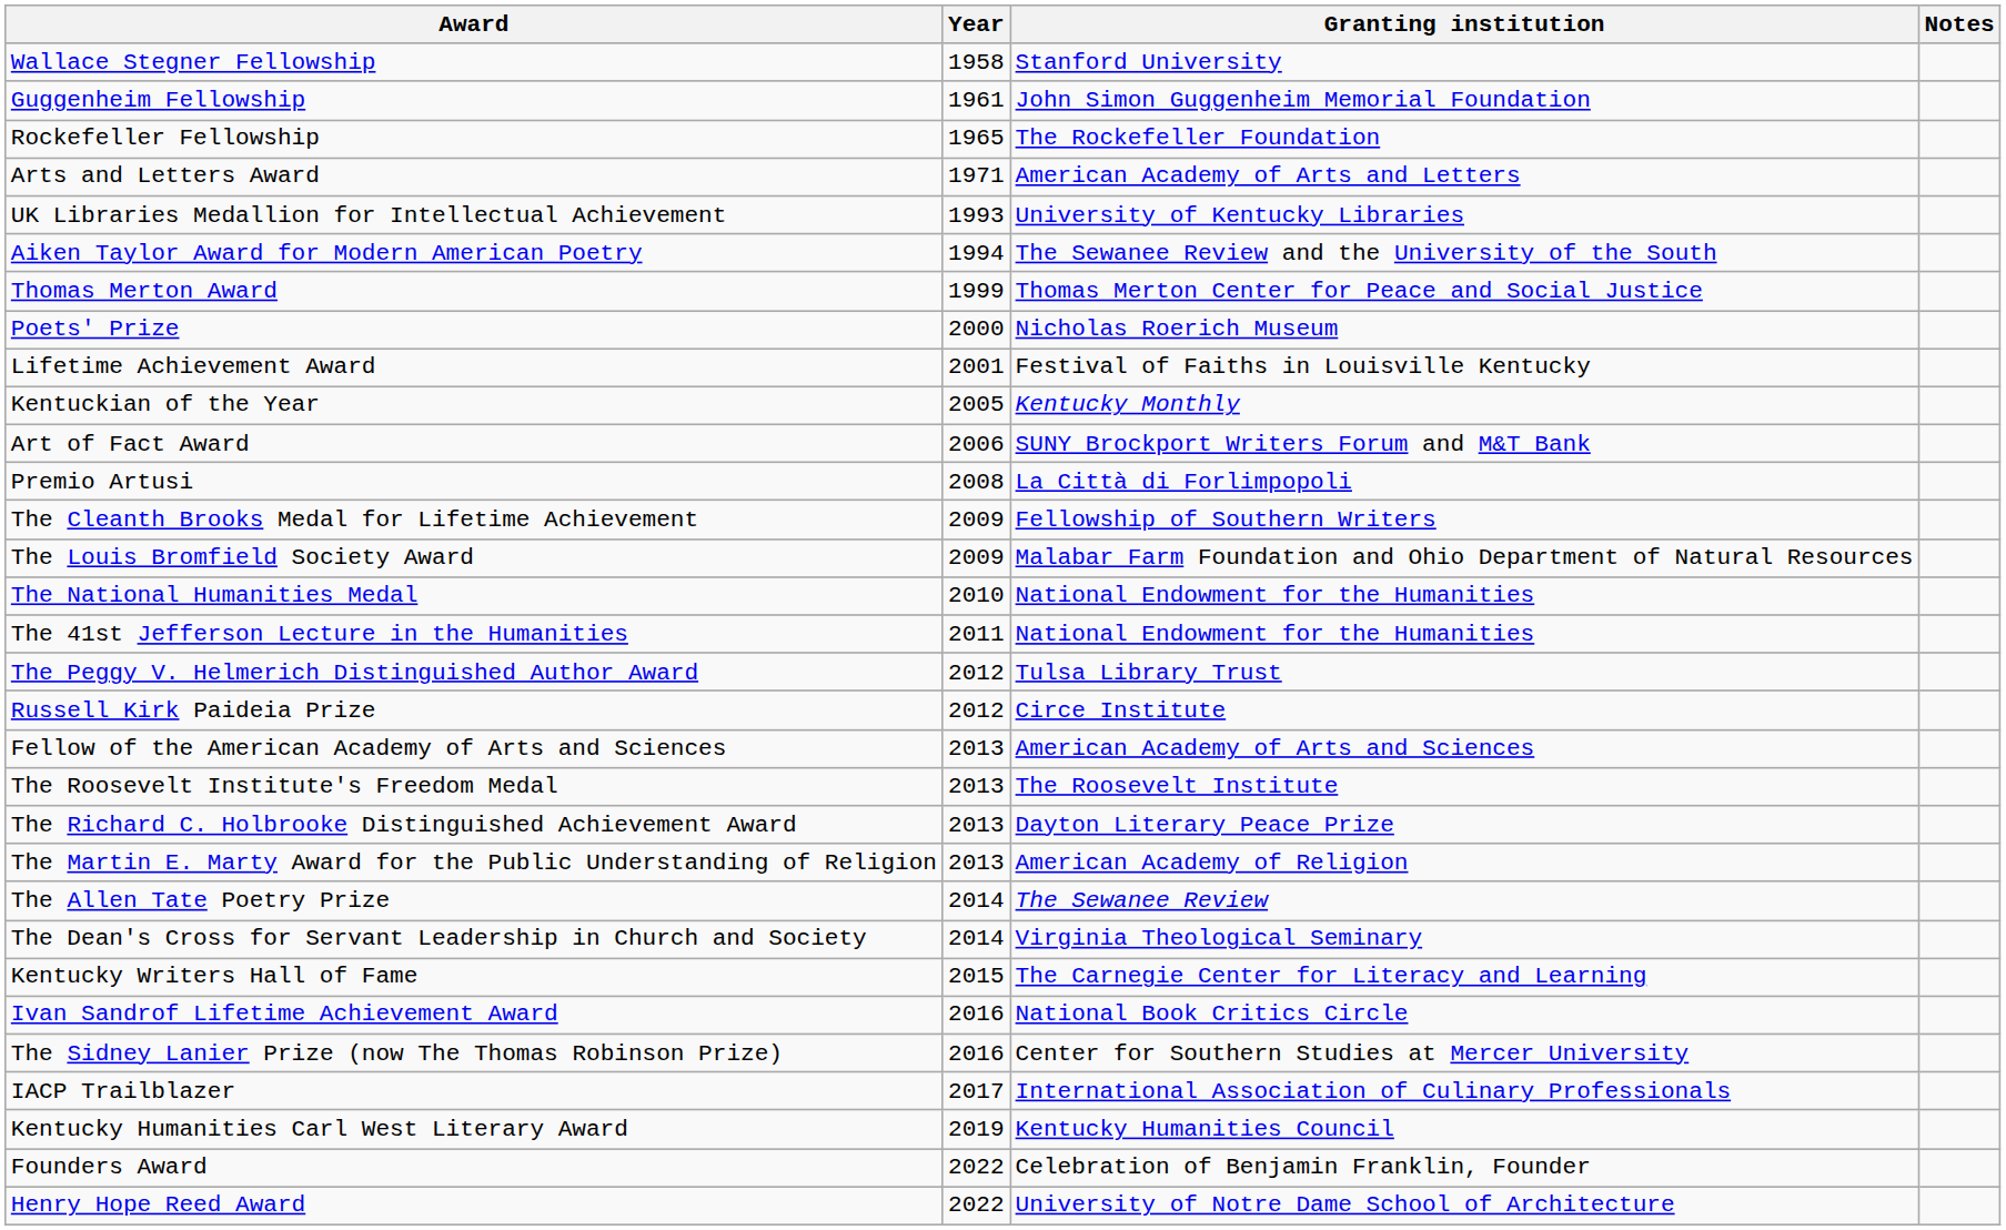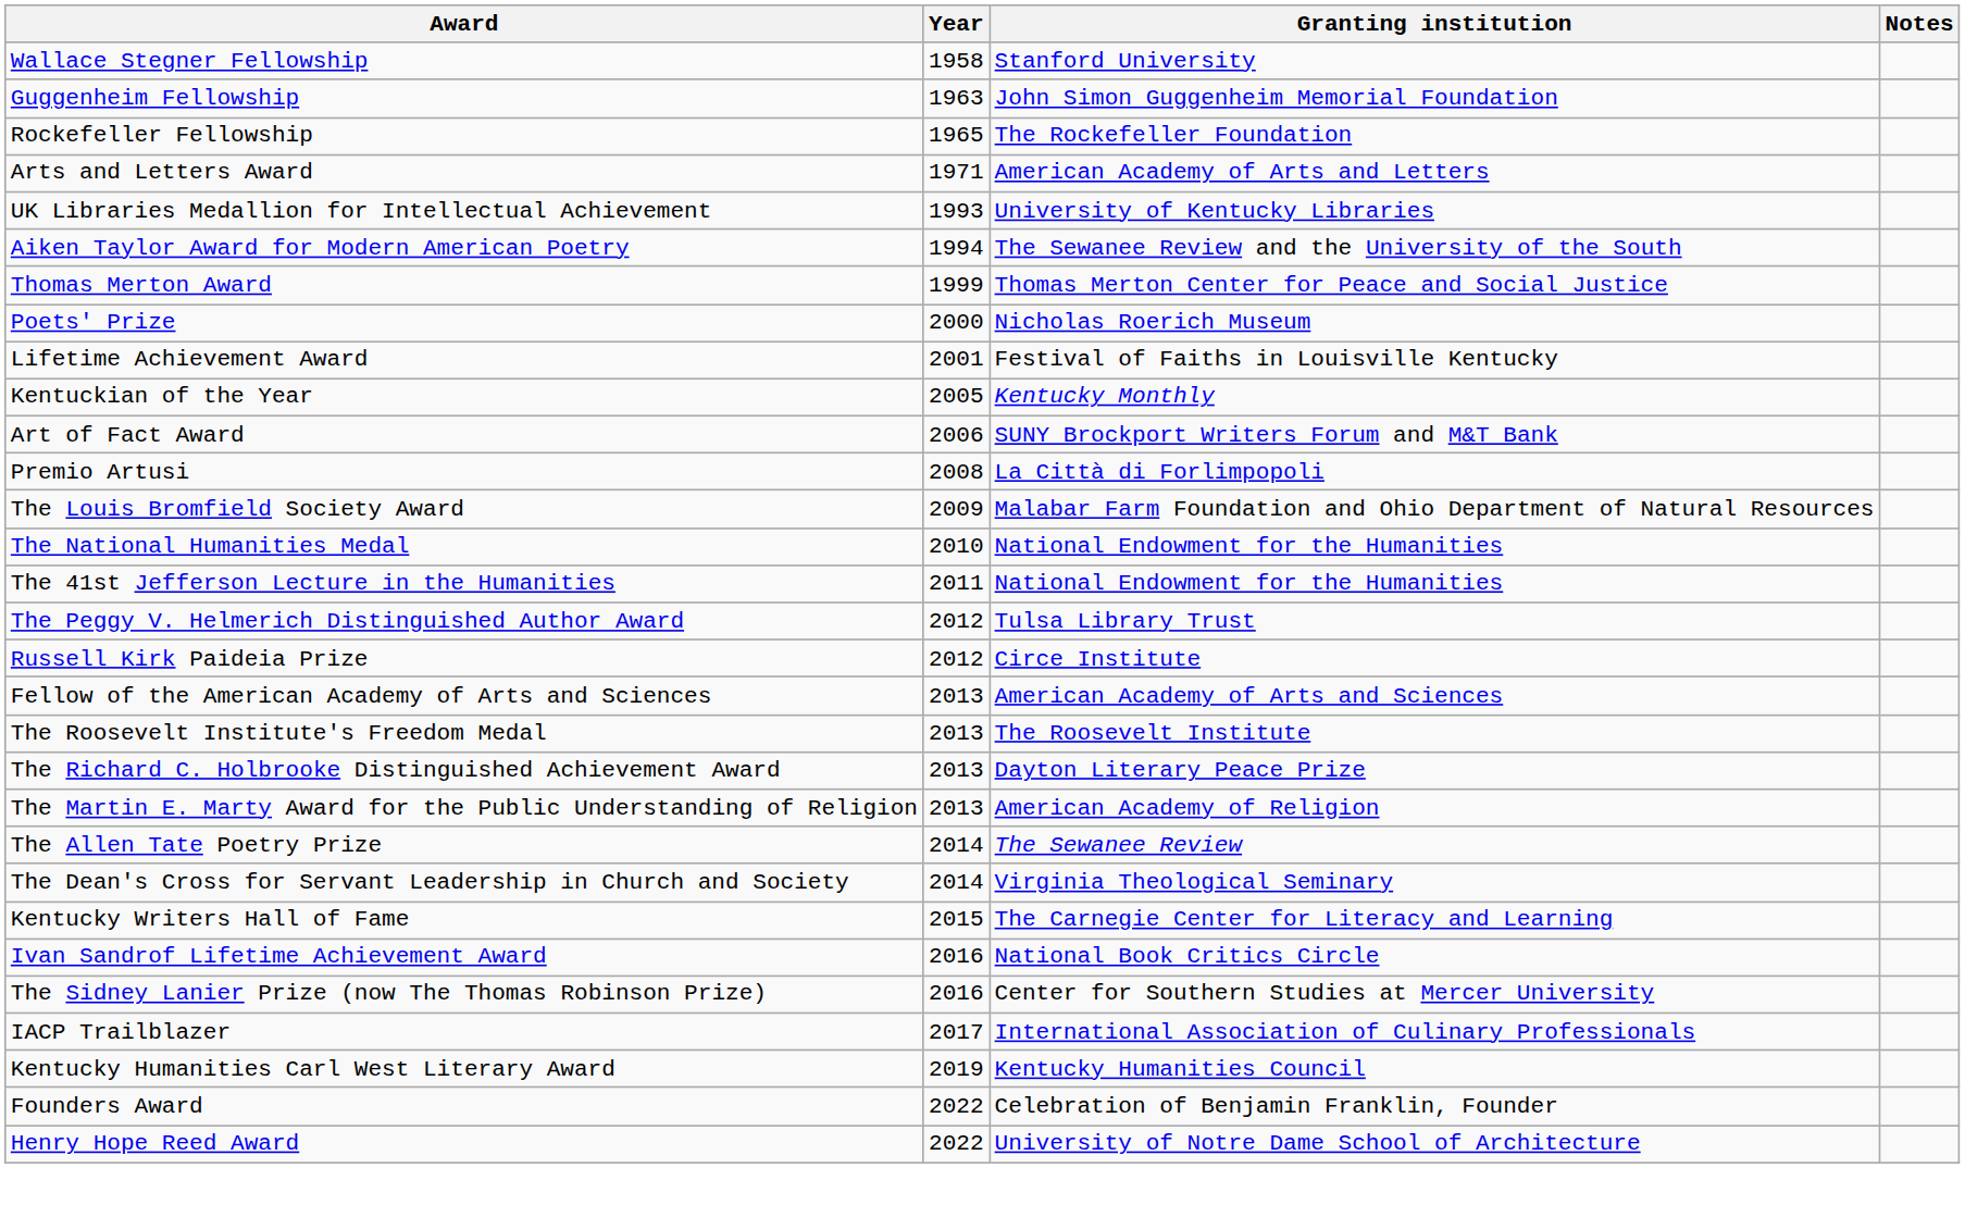Guggenheim Fellowship | Year: 1961 -> 1963
- row: The Cleanth Brooks Medal for Lifetime Achievement | 2009 | Fellowship of Southern Writers
